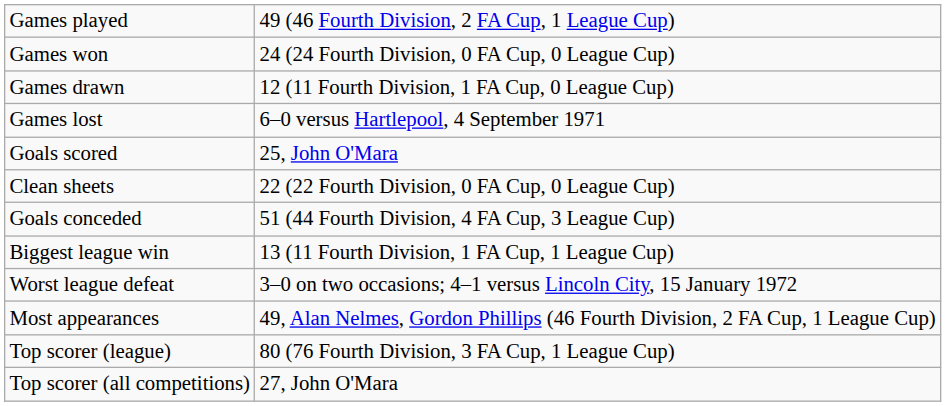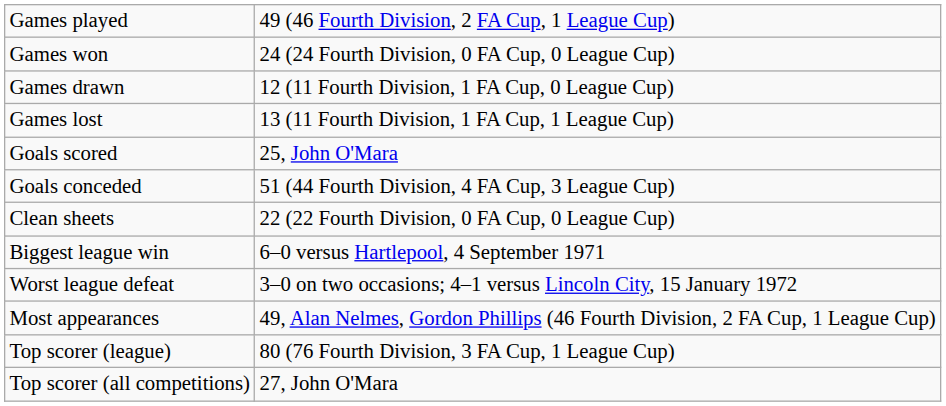Games lost | column 2: 6–0 versus Hartlepool, 4 September 1971 -> 13 (11 Fourth Division, 1 FA Cup, 1 League Cup)
rows swapped: Goals conceded <-> Clean sheets
Biggest league win | column 2: 13 (11 Fourth Division, 1 FA Cup, 1 League Cup) -> 6–0 versus Hartlepool, 4 September 1971
